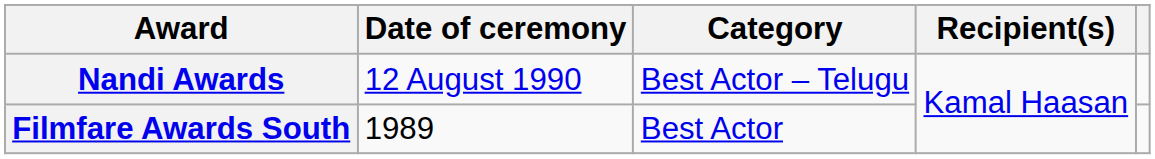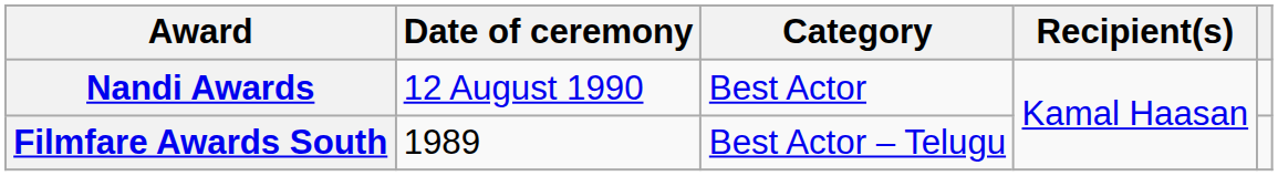Nandi Awards | Category: Best Actor – Telugu -> Best Actor
Filmfare Awards South | Category: Best Actor -> Best Actor – Telugu
